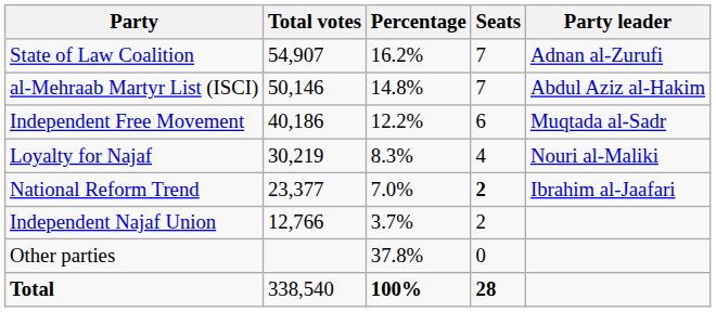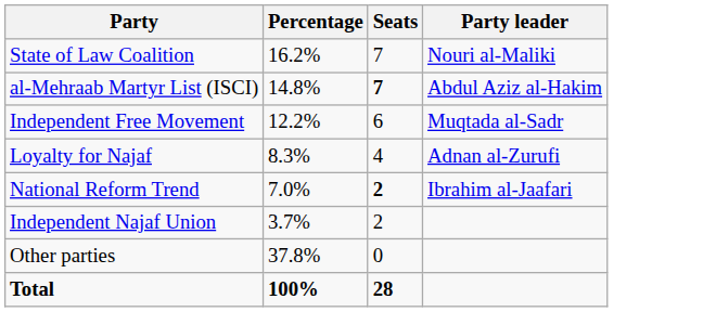- column: Total votes | 54,907 | 50,146 | 40,186 | 30,219 | 23,377 | 12,766 | 338,540
State of Law Coalition | Party leader: Adnan al-Zurufi -> Nouri al-Maliki
al-Mehraab Martyr List (ISCI) | Seats: normal -> bold
Loyalty for Najaf | Party leader: Nouri al-Maliki -> Adnan al-Zurufi
